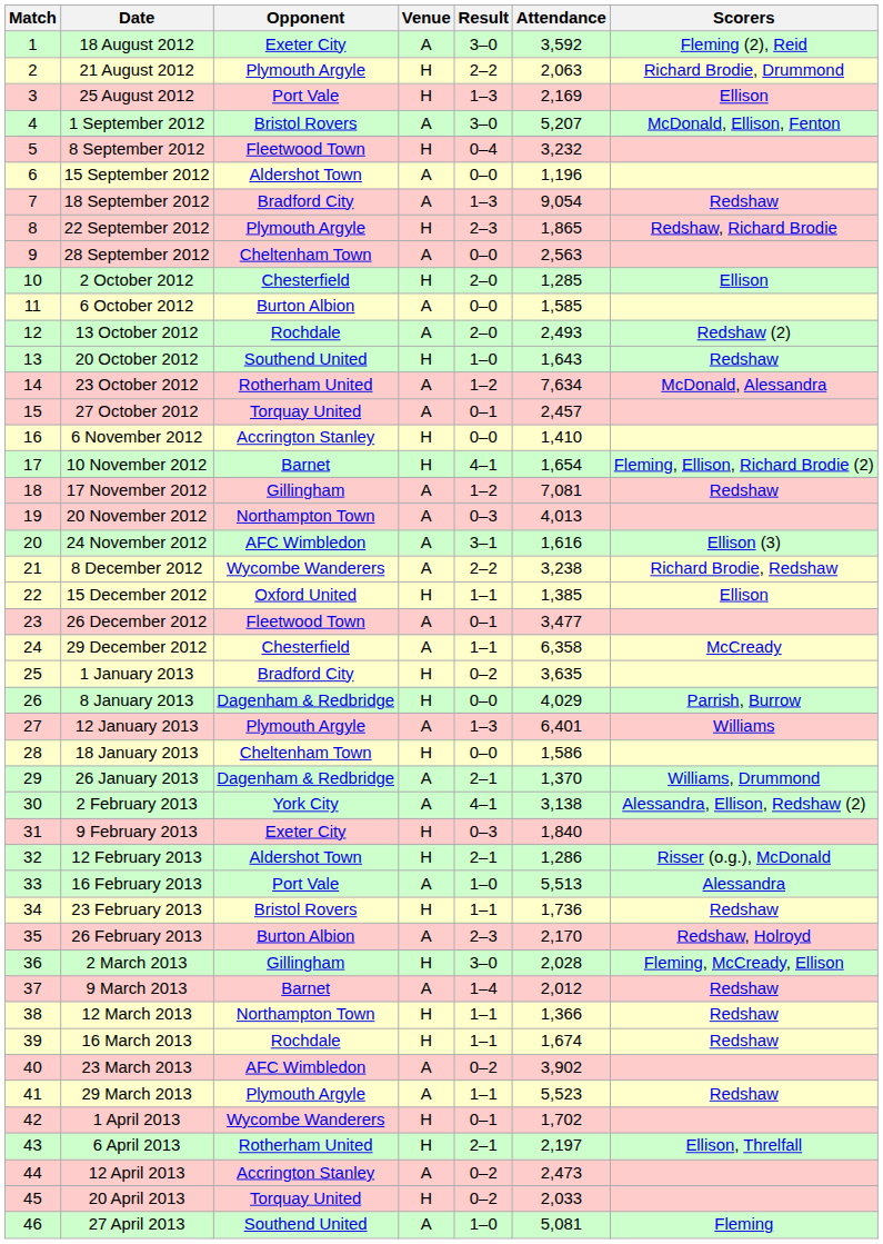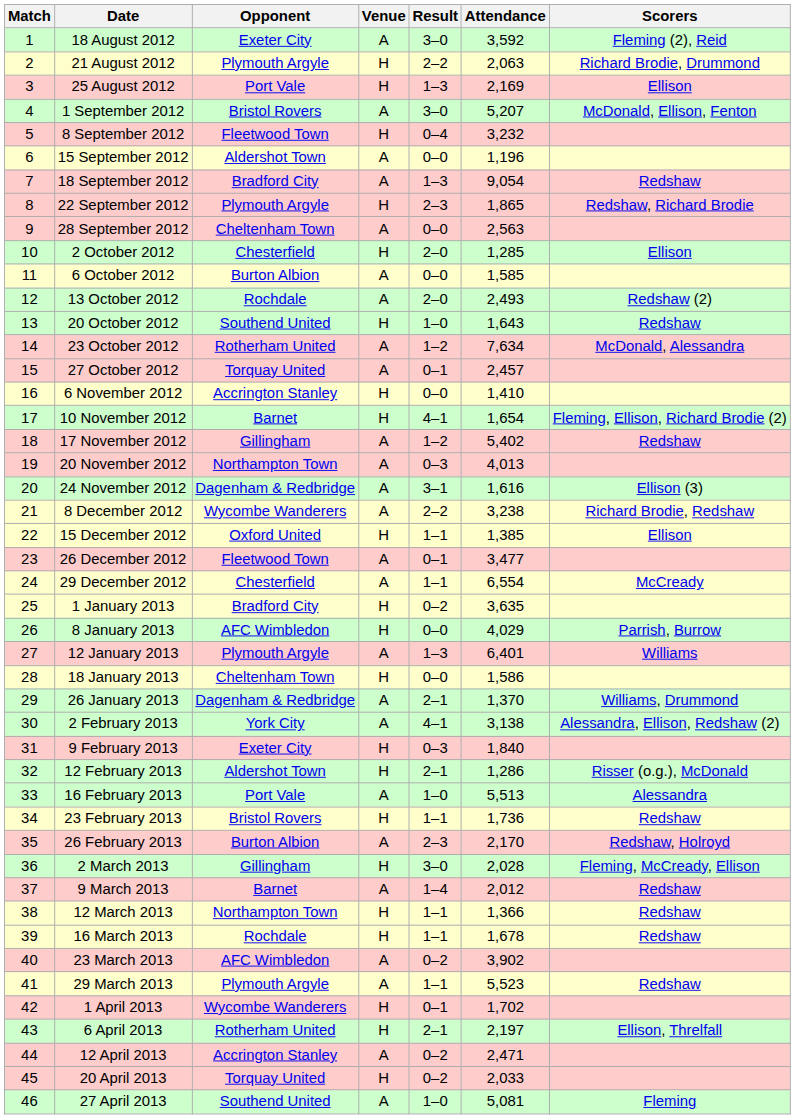17 November 2012 | Attendance: 7,081 -> 5,402
24 November 2012 | Opponent: AFC Wimbledon -> Dagenham & Redbridge
29 December 2012 | Attendance: 6,358 -> 6,554
8 January 2013 | Opponent: Dagenham & Redbridge -> AFC Wimbledon
16 March 2013 | Attendance: 1,674 -> 1,678
12 April 2013 | Attendance: 2,473 -> 2,471
